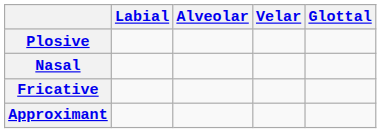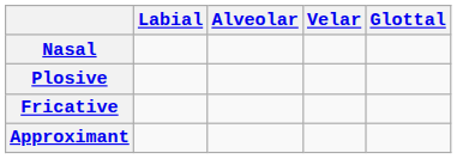rows swapped: Nasal <-> Plosive
